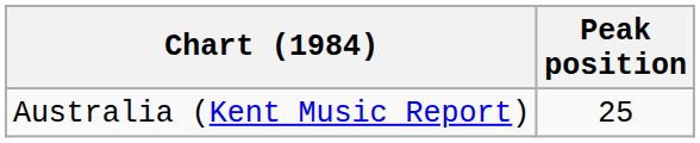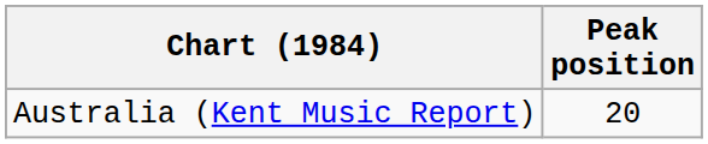Australia (Kent Music Report) | Peak position: 25 -> 20
